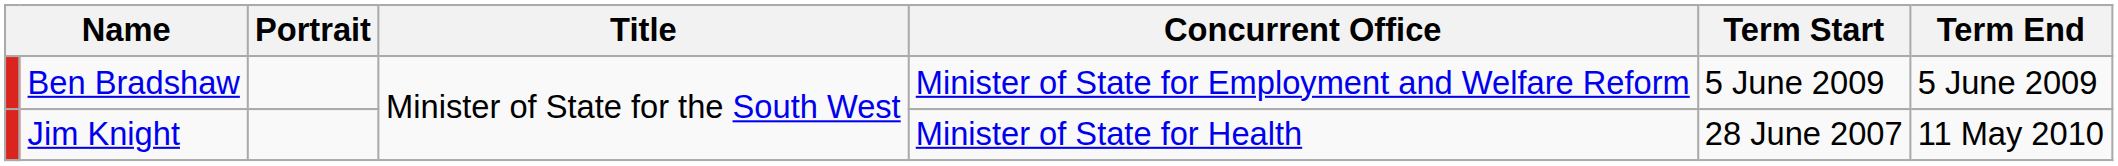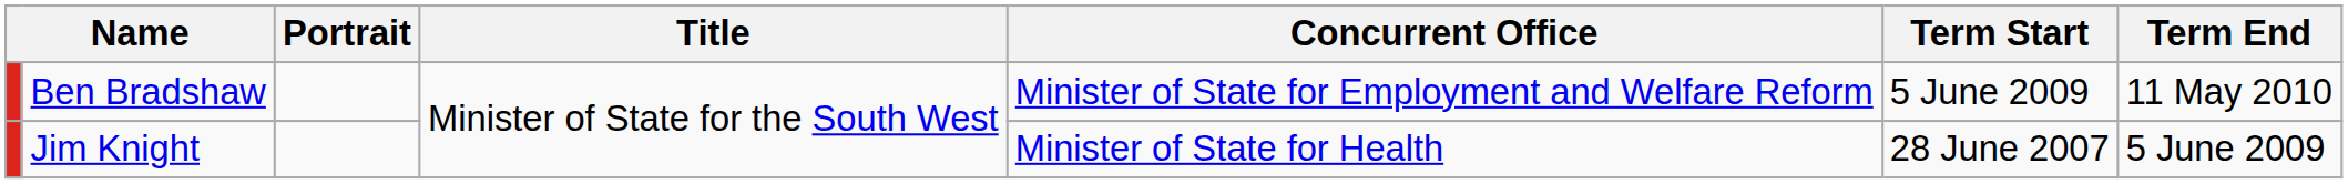Ben Bradshaw | Term End: 5 June 2009 -> 11 May 2010
Jim Knight | Term End: 11 May 2010 -> 5 June 2009
